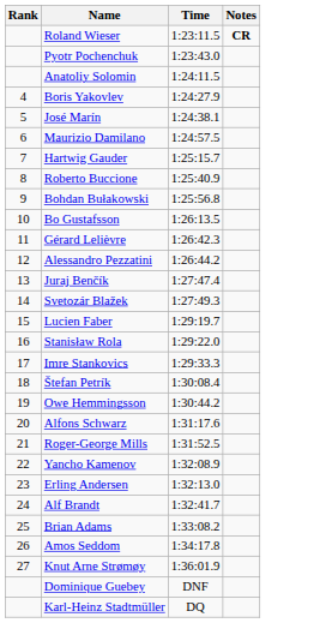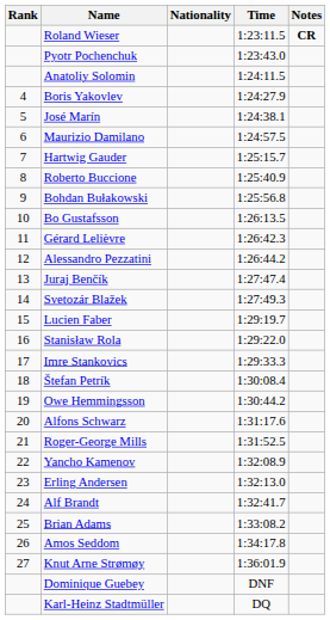+ column: Nationality
